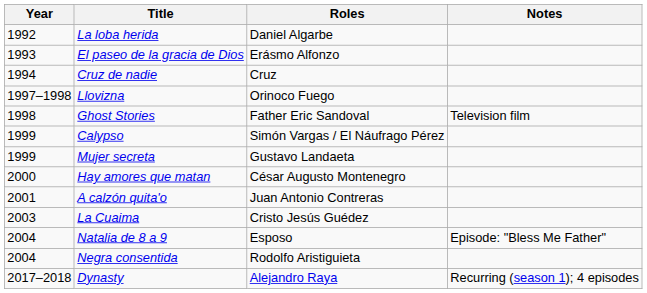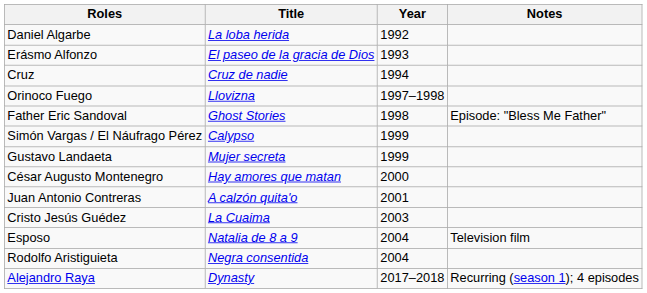columns swapped: Year <-> Roles
Ghost Stories | Notes: Television film -> Episode: "Bless Me Father"
Natalia de 8 a 9 | Notes: Episode: "Bless Me Father" -> Television film
